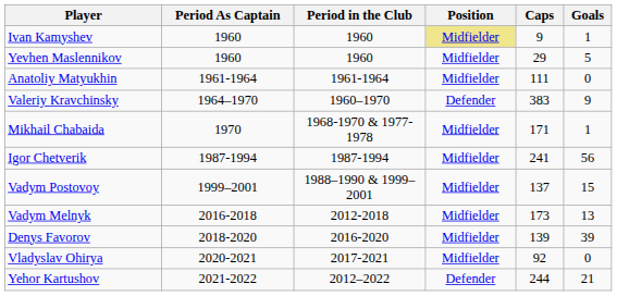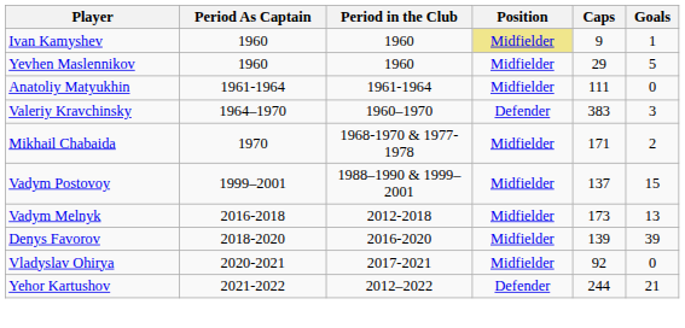Valeriy Kravchinsky | Goals: 9 -> 3
Mikhail Chabaida | Goals: 1 -> 2
- row: Igor Chetverik | 1987-1994 | 1987-1994 | Midfielder | 241 | 56
